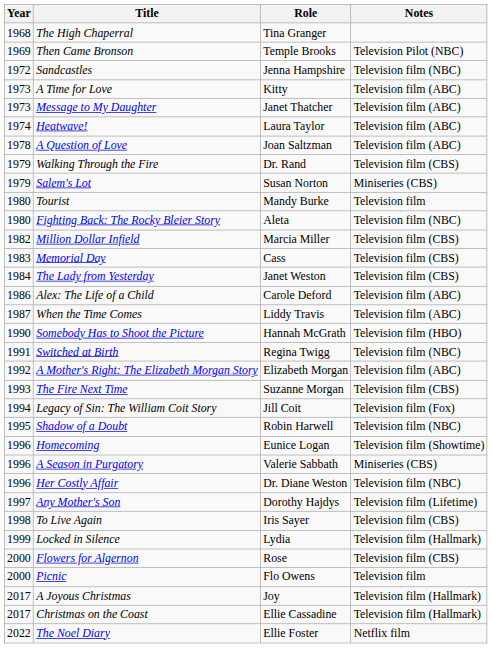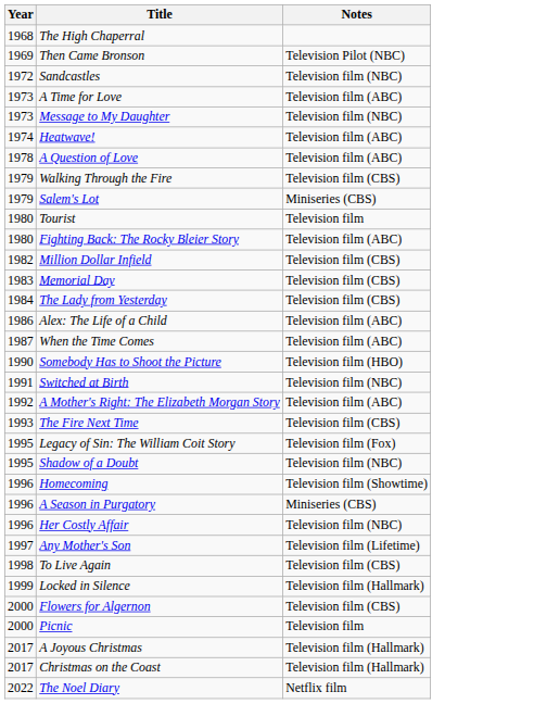- column: Role | Tina Granger | Temple Brooks | Jenna Hampshire | Kitty | Janet Thatcher | Laura Taylor | Joan Saltzman | Dr. Rand | Susan Norton | Mandy Burke | Aleta | Marcia Miller | Cass | Janet Weston | Carole Deford | Liddy Travis | Hannah McGrath | Regina Twigg | Elizabeth Morgan | Suzanne Morgan | Jill Coit | Robin Harwell | Eunice Logan | Valerie Sabbath | Dr. Diane Weston | Dorothy Hajdys | Iris Sayer | Lydia | Rose | Flo Owens | Joy | Ellie Cassadine | Ellie Foster
Message to My Daughter | Notes: Television film (ABC) -> Television film (NBC)
Fighting Back: The Rocky Bleier Story | Notes: Television film (NBC) -> Television film (ABC)
Legacy of Sin: The William Coit Story | Year: 1994 -> 1995
